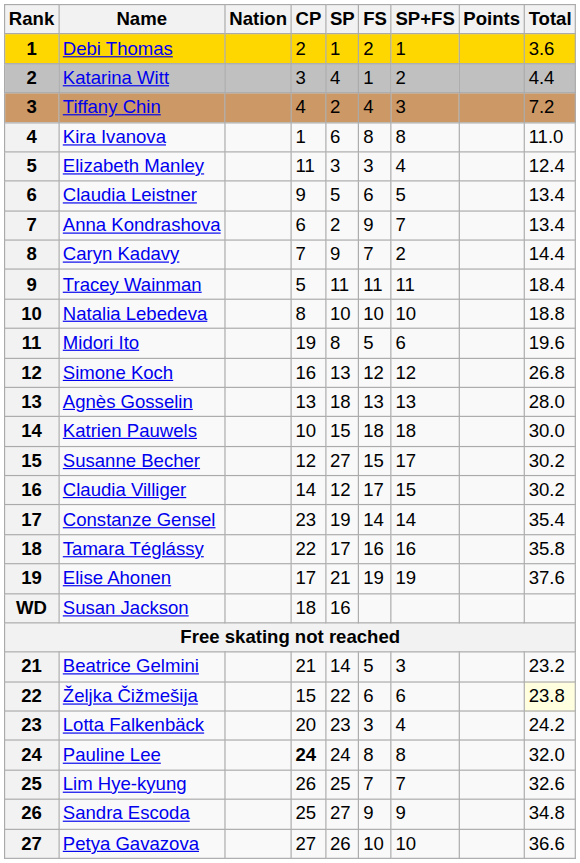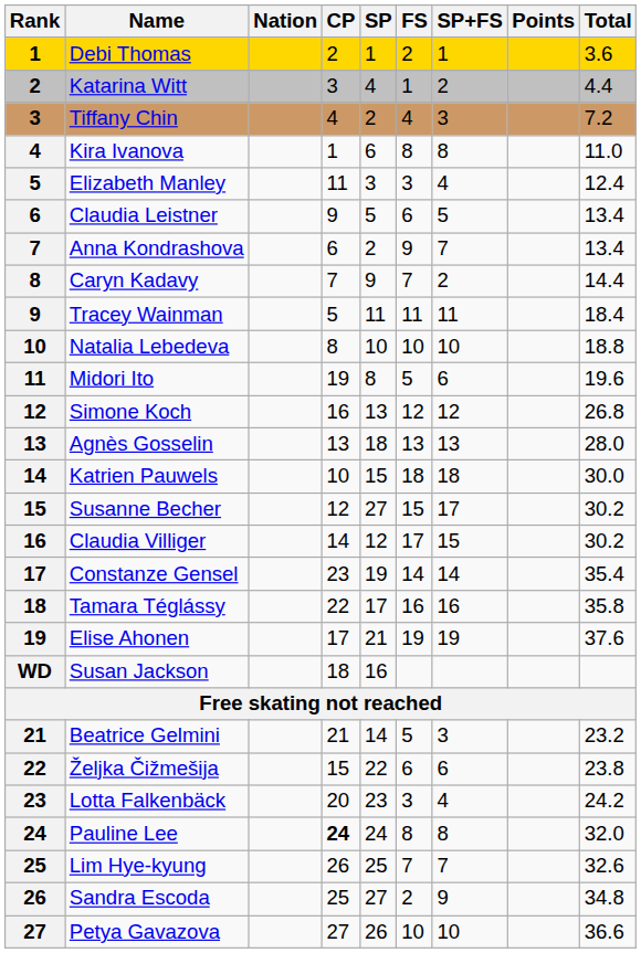Željka Čižmešija | Total: lightyellow background -> no background
Sandra Escoda | FS: 9 -> 2
